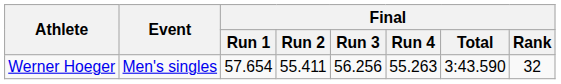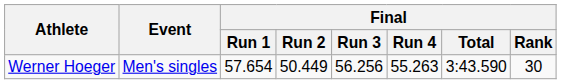Werner Hoeger | Final / Run 2: 55.411 -> 50.449
Werner Hoeger | Final / Rank: 32 -> 30
